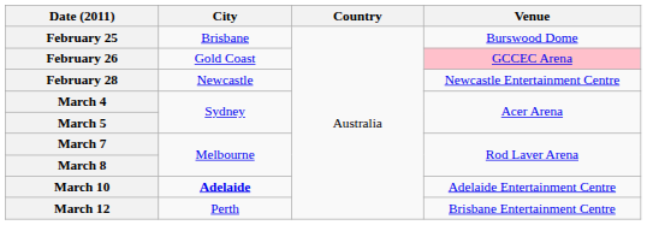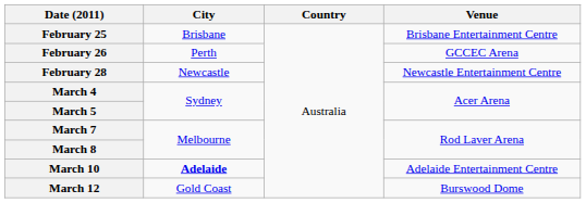February 25 | Venue: Burswood Dome -> Brisbane Entertainment Centre
February 26 | City: Gold Coast -> Perth
February 26 | Venue: pink background -> no background
March 12 | City: Perth -> Gold Coast
March 12 | Venue: Brisbane Entertainment Centre -> Burswood Dome
